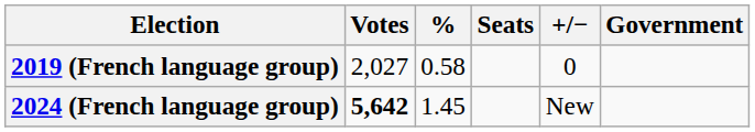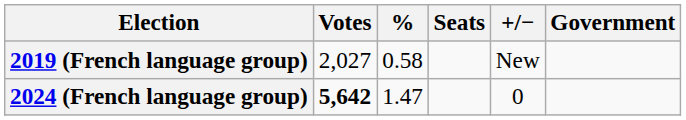2019 (French language group) | +/−: 0 -> New
2024 (French language group) | %: 1.45 -> 1.47
2024 (French language group) | +/−: New -> 0
